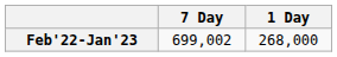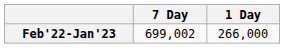Feb'22-Jan'23 | 1 Day: 268,000 -> 266,000
